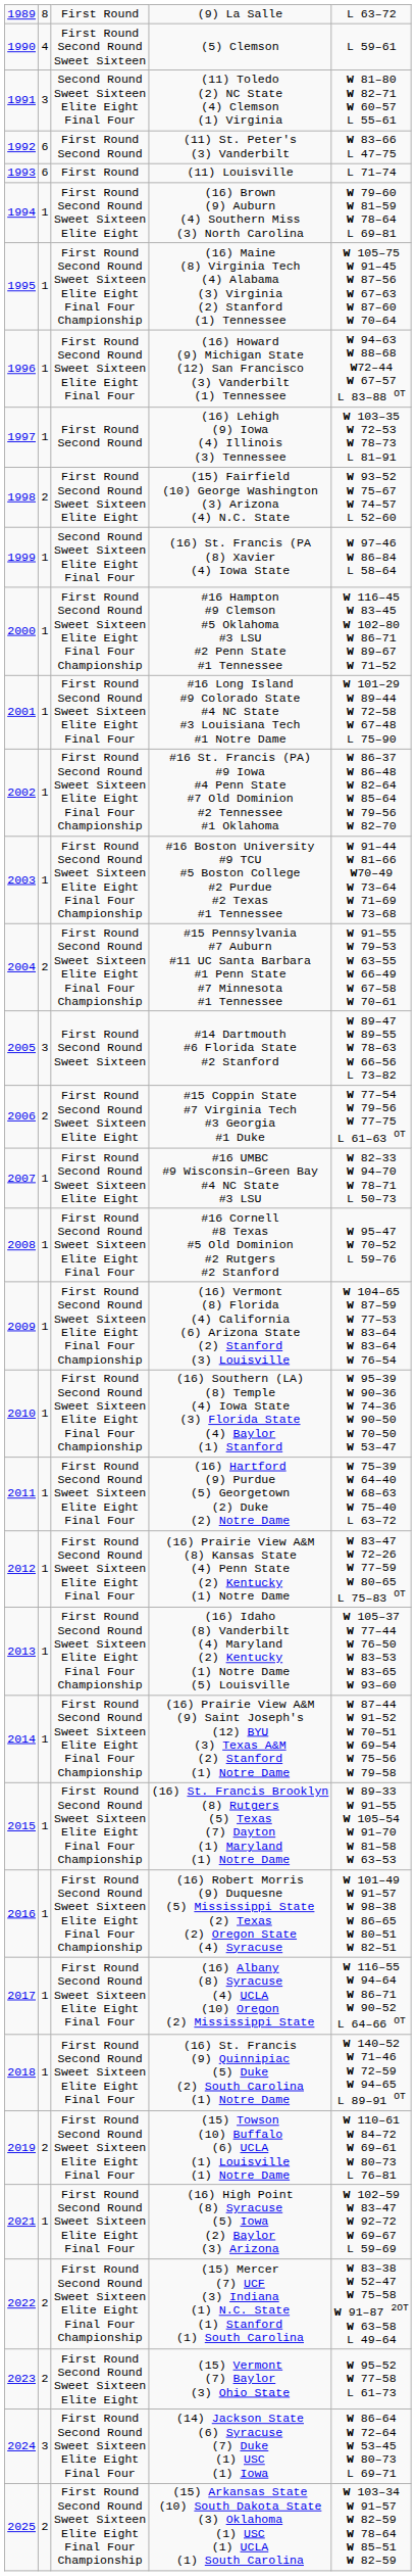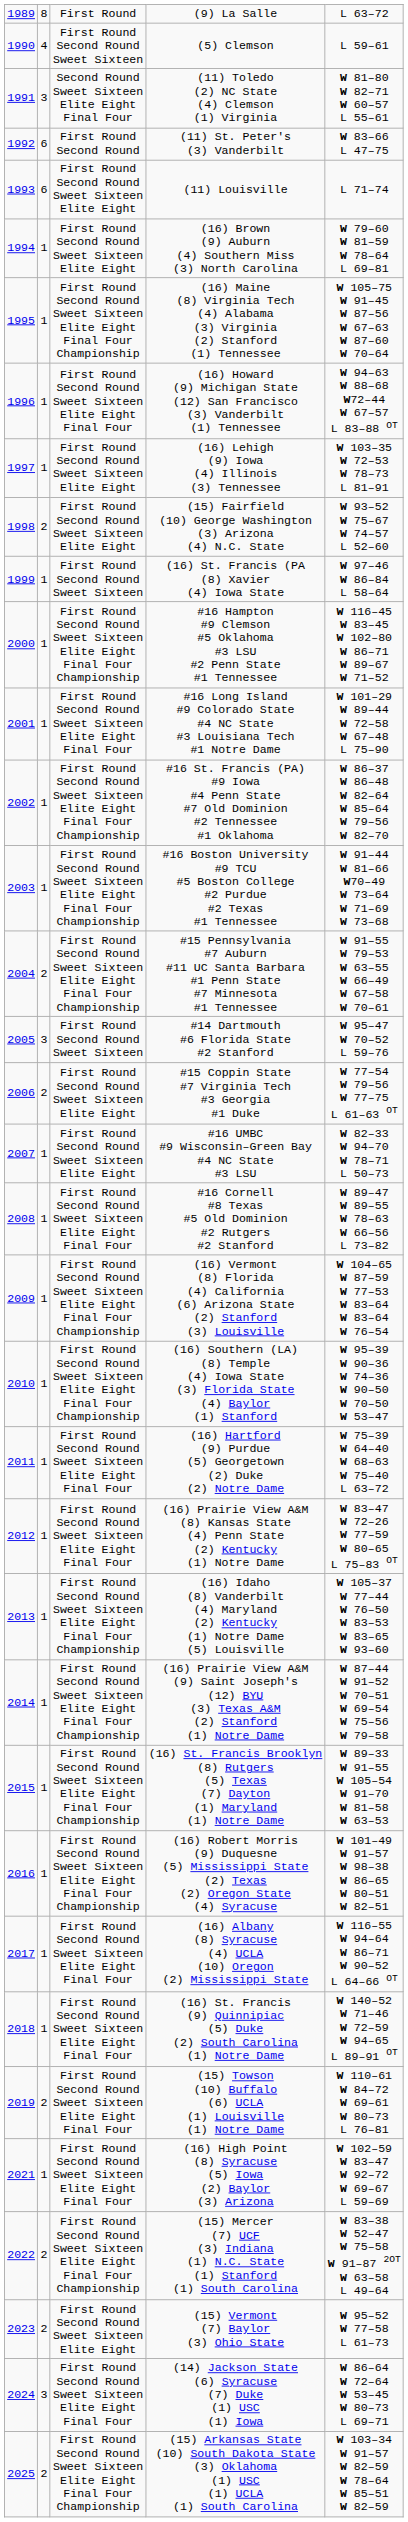(11) Louisville | column 3: First Round -> First Round Second Round Sweet Sixteen Elite Eight
(16) Lehigh (9) Iowa (4) Illinois (3) Tennessee | column 3: First Round Second Round -> First Round Second Round Sweet Sixteen Elite Eight
(16) St. Francis (PA (8) Xavier (4) Iowa State | column 3: Second Round Sweet Sixteen Elite Eight Final Four -> First Round Second Round Sweet Sixteen
#14 Dartmouth #6 Florida State #2 Stanford | column 5: W 89–47 W 89–55 W 78–63 W 66–56 L 73–82 -> W 95–47 W 70–52 L 59–76
#16 Cornell #8 Texas #5 Old Dominion #2 Rutgers #2 Stanford | column 5: W 95–47 W 70–52 L 59–76 -> W 89–47 W 89–55 W 78–63 W 66–56 L 73–82
